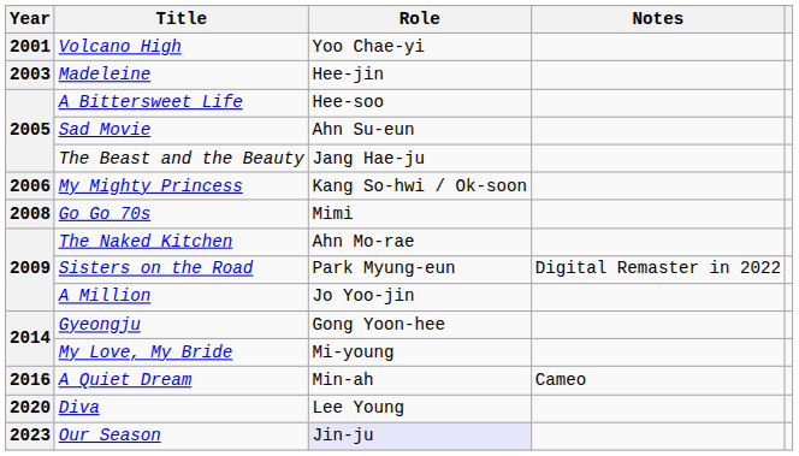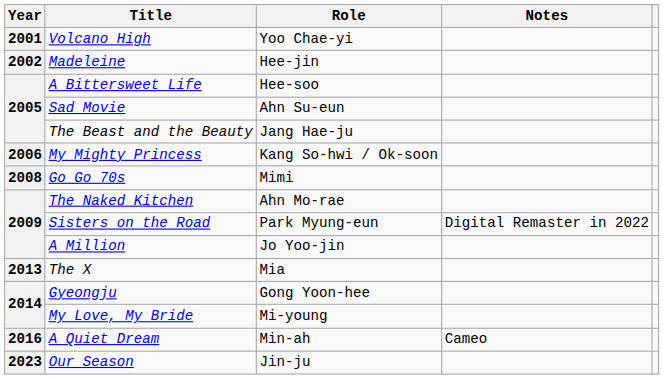Madeleine | Year: 2003 -> 2002
+ row: 2013 | The X | Mia
- row: 2020 | Diva | Lee Young
Our Season | Role: lavender background -> no background
